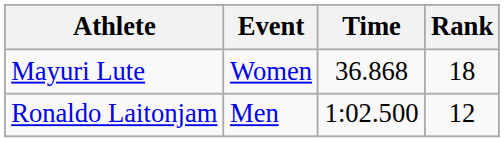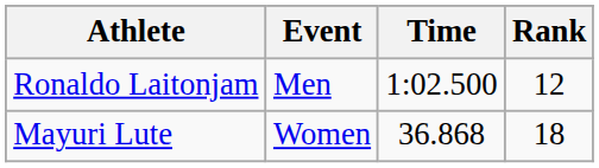rows swapped: Ronaldo Laitonjam <-> Mayuri Lute
